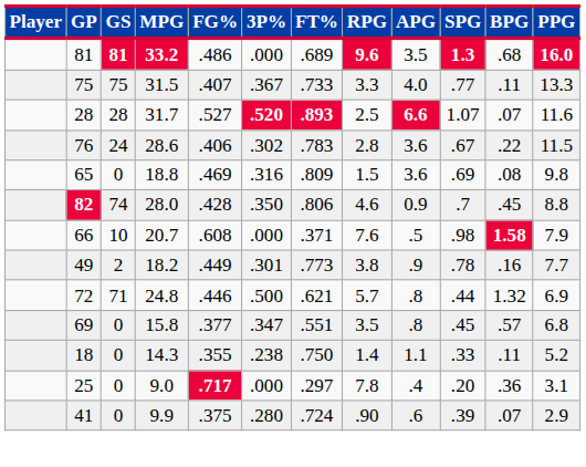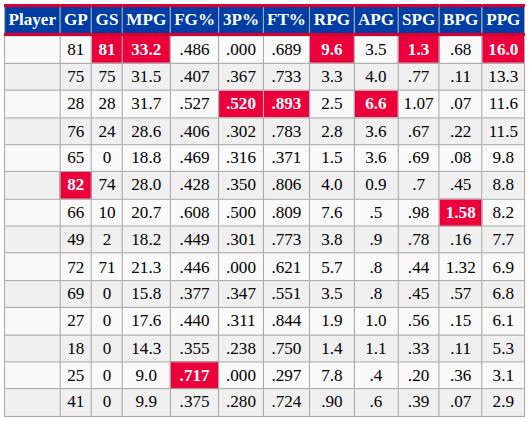65 | FT%: .809 -> .371
82 | RPG: 4.6 -> 4.0
66 | 3P%: .000 -> .500
66 | FT%: .371 -> .809
66 | PPG: 7.9 -> 8.2
72 | MPG: 24.8 -> 21.3
72 | 3P%: .500 -> .000
+ row: 27 | 0 | 17.6 | .440 | .311 | .844 | 1.9 | 1.0 | .56 | .15 | 6.1
18 | PPG: 5.2 -> 5.3
